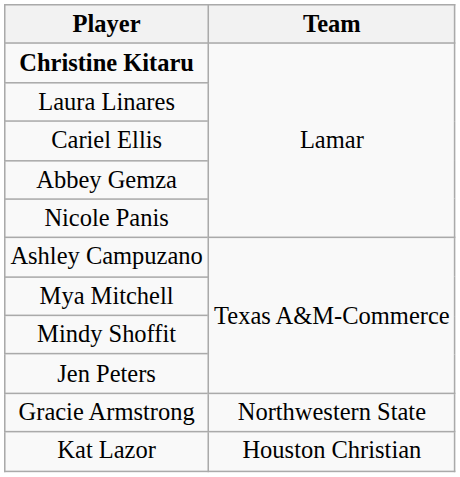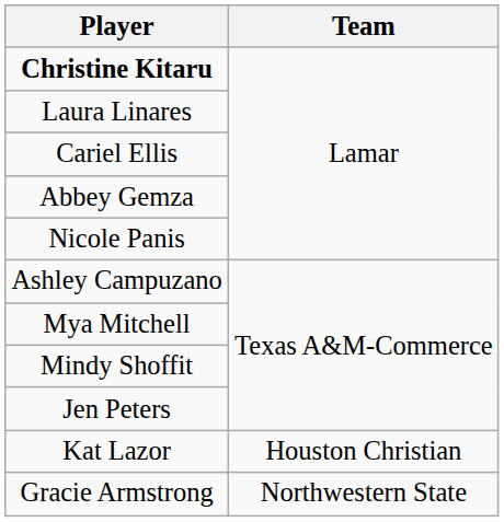rows swapped: Gracie Armstrong <-> Kat Lazor
